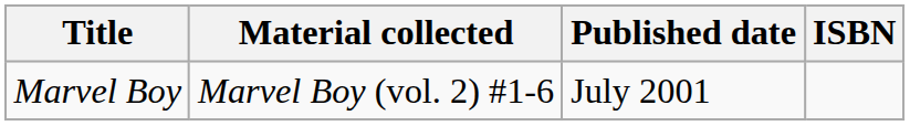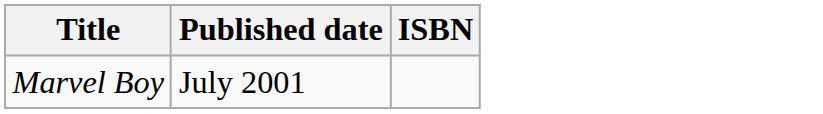- column: Material collected | Marvel Boy (vol. 2) #1-6
